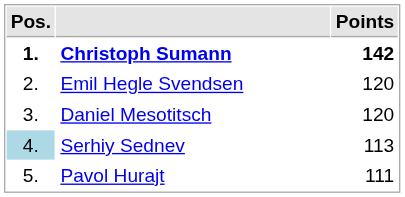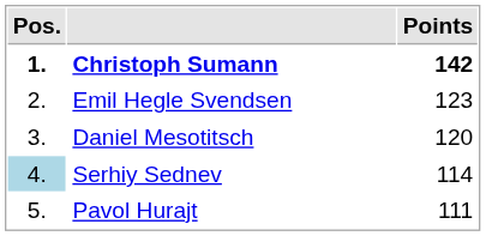Emil Hegle Svendsen | Points: 120 -> 123
Serhiy Sednev | Points: 113 -> 114
